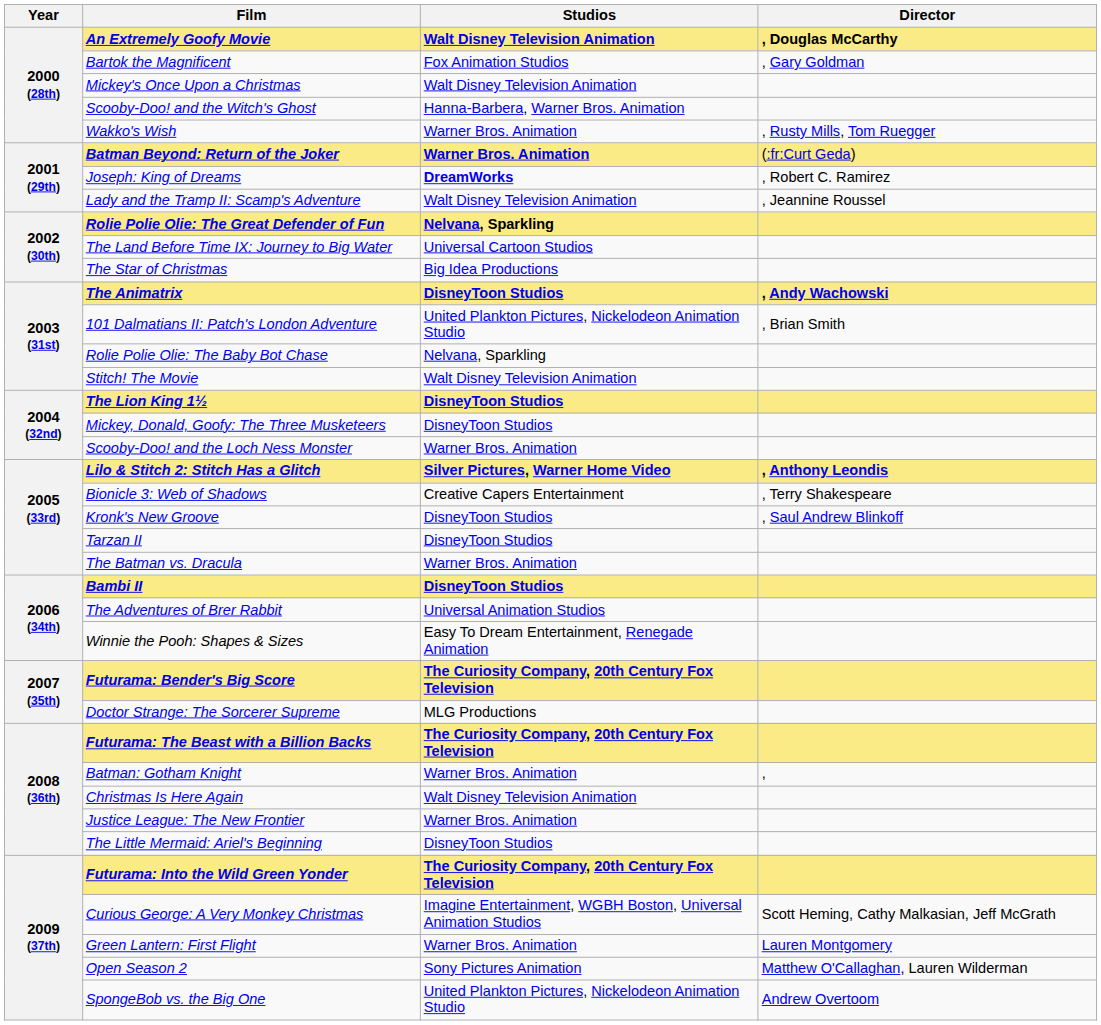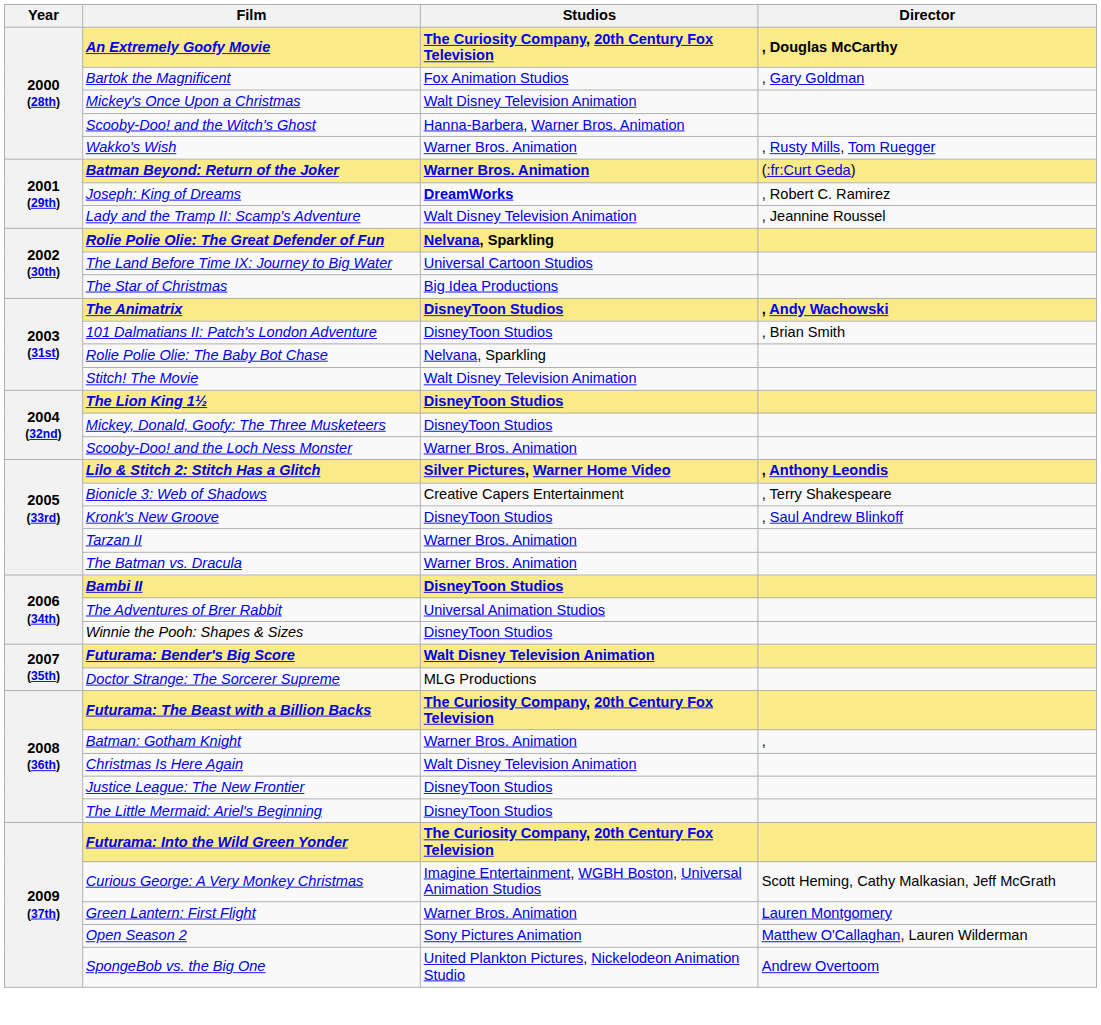An Extremely Goofy Movie | Studios: Walt Disney Television Animation -> The Curiosity Company, 20th Century Fox Television
101 Dalmatians II: Patch's London Adventure | Studios: United Plankton Pictures, Nickelodeon Animation Studio -> DisneyToon Studios
Tarzan II | Studios: DisneyToon Studios -> Warner Bros. Animation
Winnie the Pooh: Shapes & Sizes | Studios: Easy To Dream Entertainment, Renegade Animation -> DisneyToon Studios
Futurama: Bender's Big Score | Studios: The Curiosity Company, 20th Century Fox Television -> Walt Disney Television Animation
Justice League: The New Frontier | Studios: Warner Bros. Animation -> DisneyToon Studios
